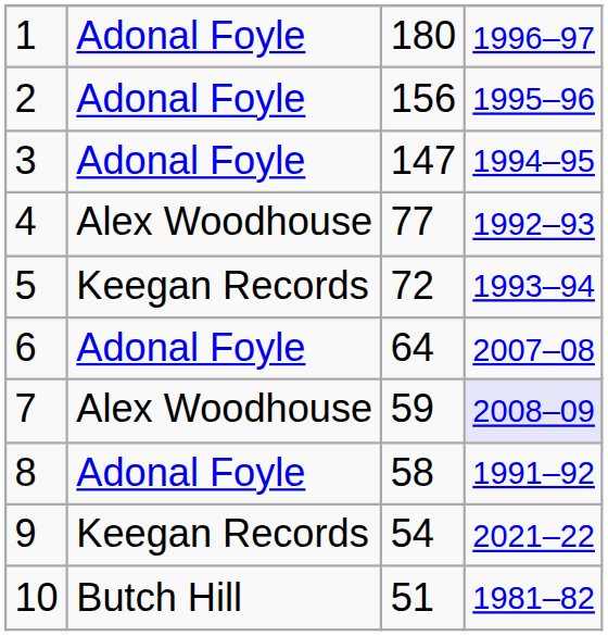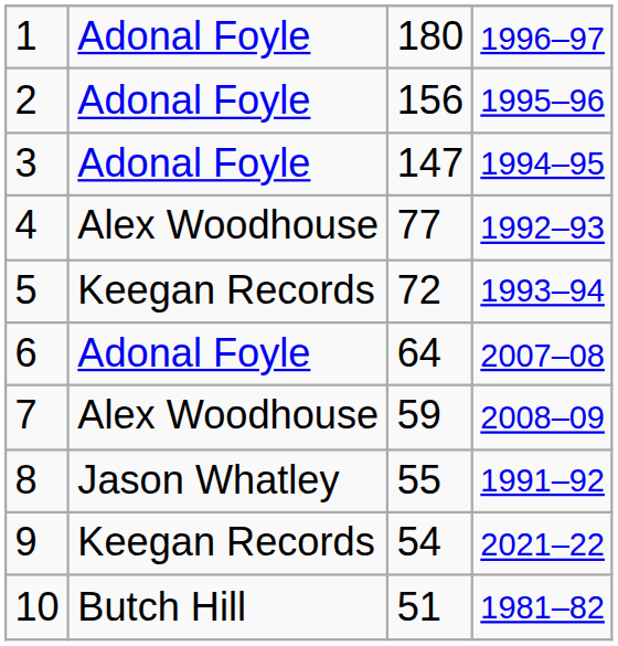7 | column 4: lavender background -> no background
8 | column 2: Adonal Foyle -> Jason Whatley
8 | column 3: 58 -> 55
